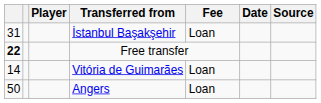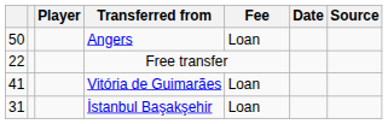rows swapped: Angers <-> İstanbul Başakşehir
Free transfer | column 1: bold -> normal
Vitória de Guimarães | column 1: 14 -> 41
